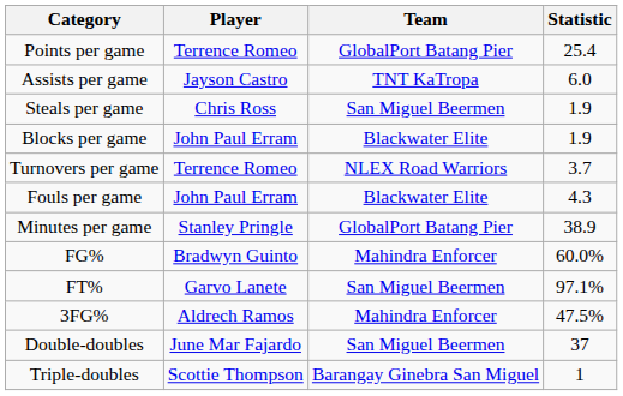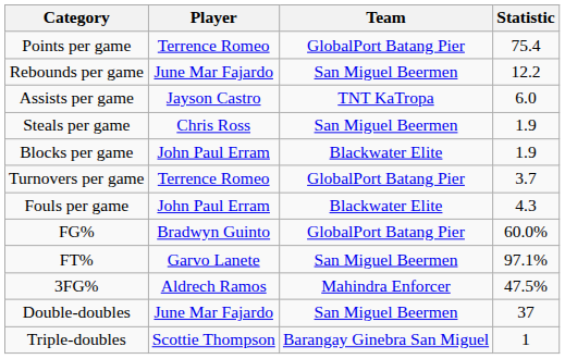Points per game | Statistic: 25.4 -> 75.4
+ row: Rebounds per game | June Mar Fajardo | San Miguel Beermen | 12.2
Turnovers per game | Team: NLEX Road Warriors -> GlobalPort Batang Pier
- row: Minutes per game | Stanley Pringle | GlobalPort Batang Pier | 38.9
FG% | Team: Mahindra Enforcer -> GlobalPort Batang Pier
